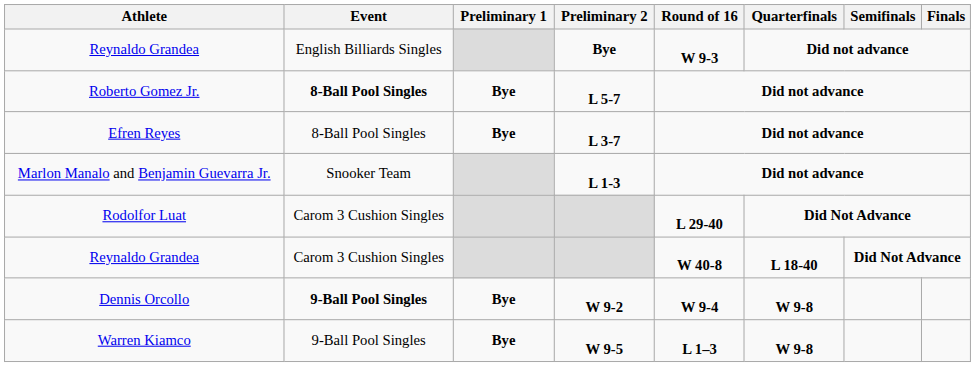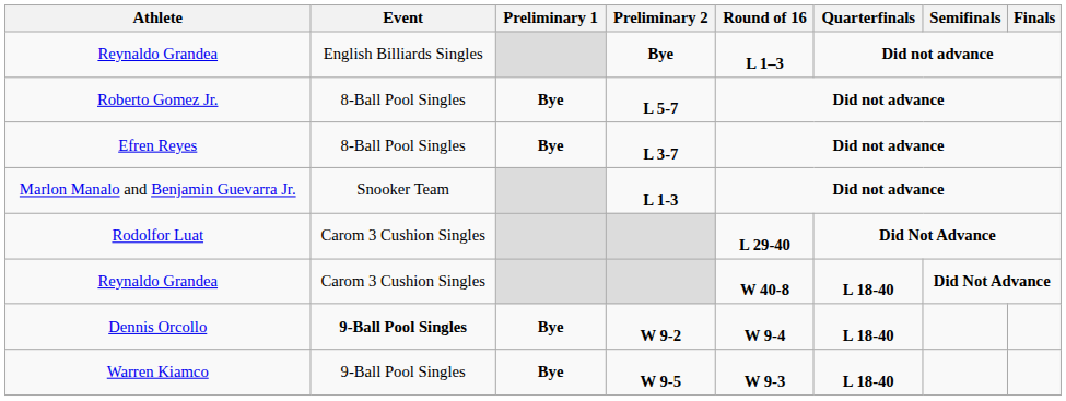Reynaldo Grandea / Bye | Round of 16: W 9-3 -> L 1–3
Roberto Gomez Jr. | Event: bold -> normal
Dennis Orcollo | Quarterfinals: W 9-8 -> L 18-40
Warren Kiamco | Round of 16: L 1–3 -> W 9-3
Warren Kiamco | Quarterfinals: W 9-8 -> L 18-40
